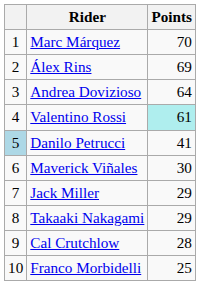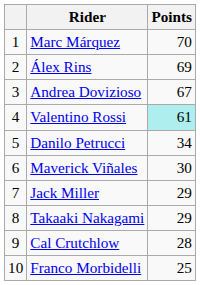Andrea Dovizioso | Points: 64 -> 67
Danilo Petrucci | column 1: lightblue background -> no background
Danilo Petrucci | Points: 41 -> 34
